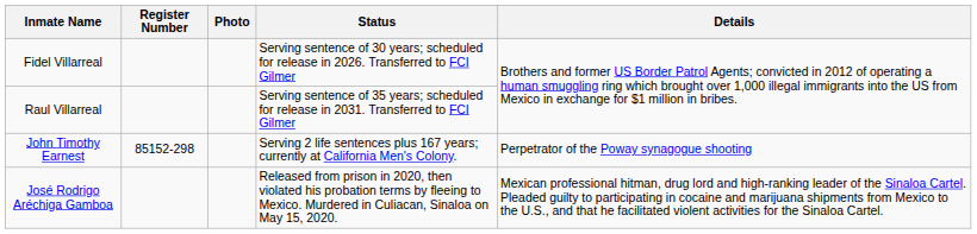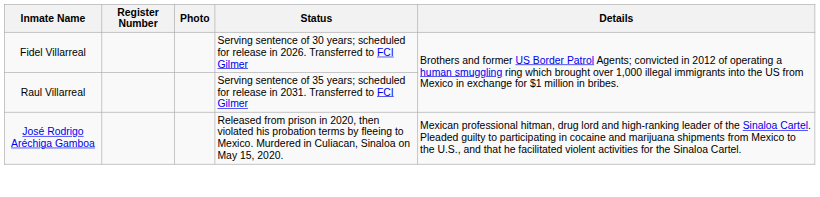- row: John Timothy Earnest | 85152-298 | Serving 2 life sentences plus 167 years; currently at California Men's Colony. | Perpetrator of the Poway synagogue shooting
